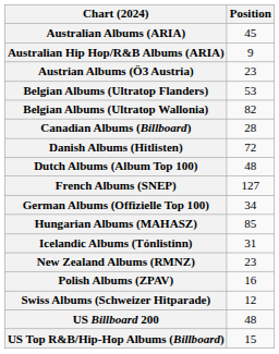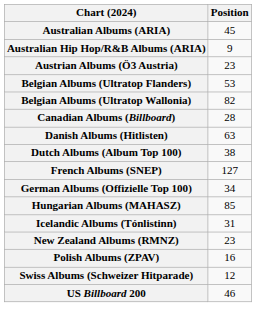Danish Albums (Hitlisten) | Position: 72 -> 63
Dutch Albums (Album Top 100) | Position: 48 -> 38
US Billboard 200 | Position: 48 -> 46
- row: US Top R&B/Hip-Hop Albums (Billboard) | 15
